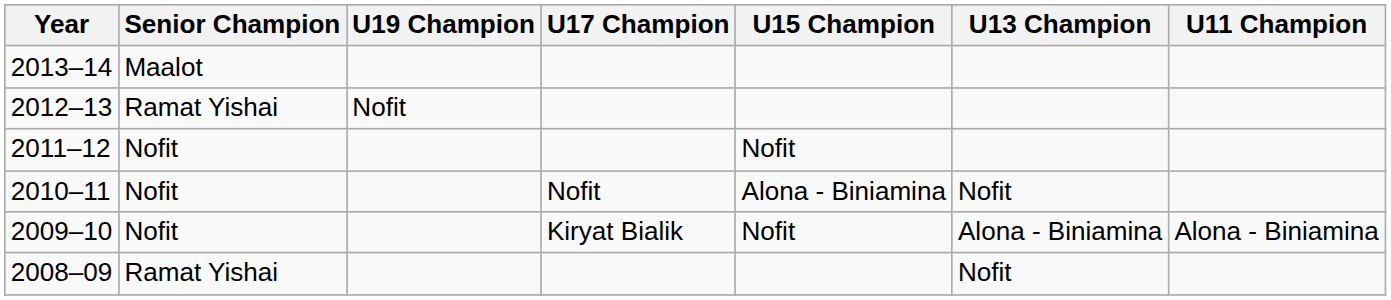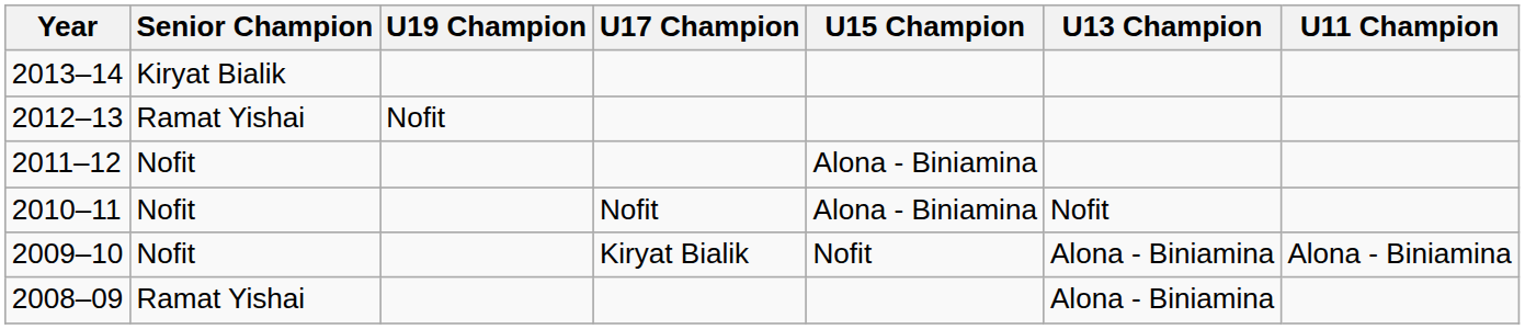2013–14 | Senior Champion: Maalot -> Kiryat Bialik
2011–12 | U15 Champion: Nofit -> Alona - Biniamina
2008–09 | U13 Champion: Nofit -> Alona - Biniamina
